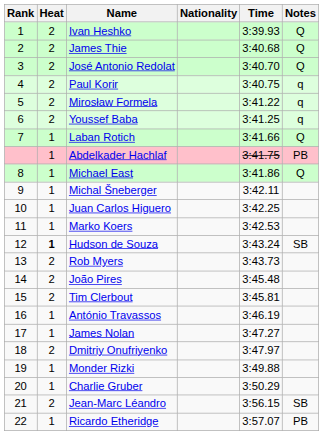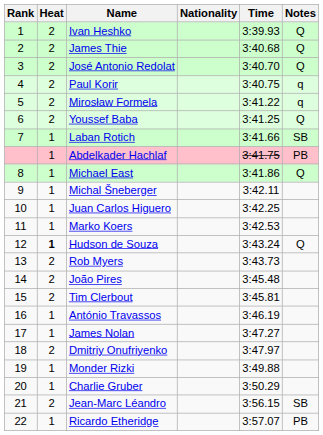Youssef Baba | Notes: q -> Q
Laban Rotich | Notes: Q -> SB
Hudson de Souza | Notes: SB -> Q
